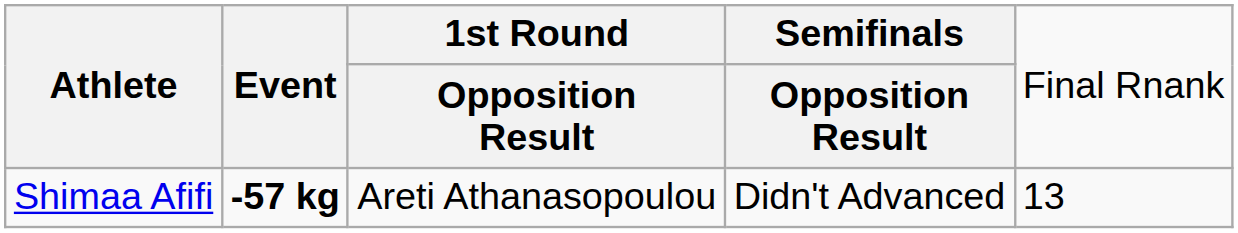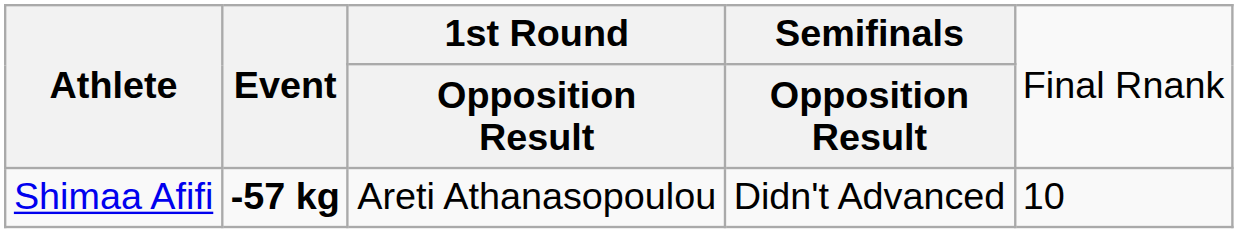Shimaa Afifi | column 5: 13 -> 10
